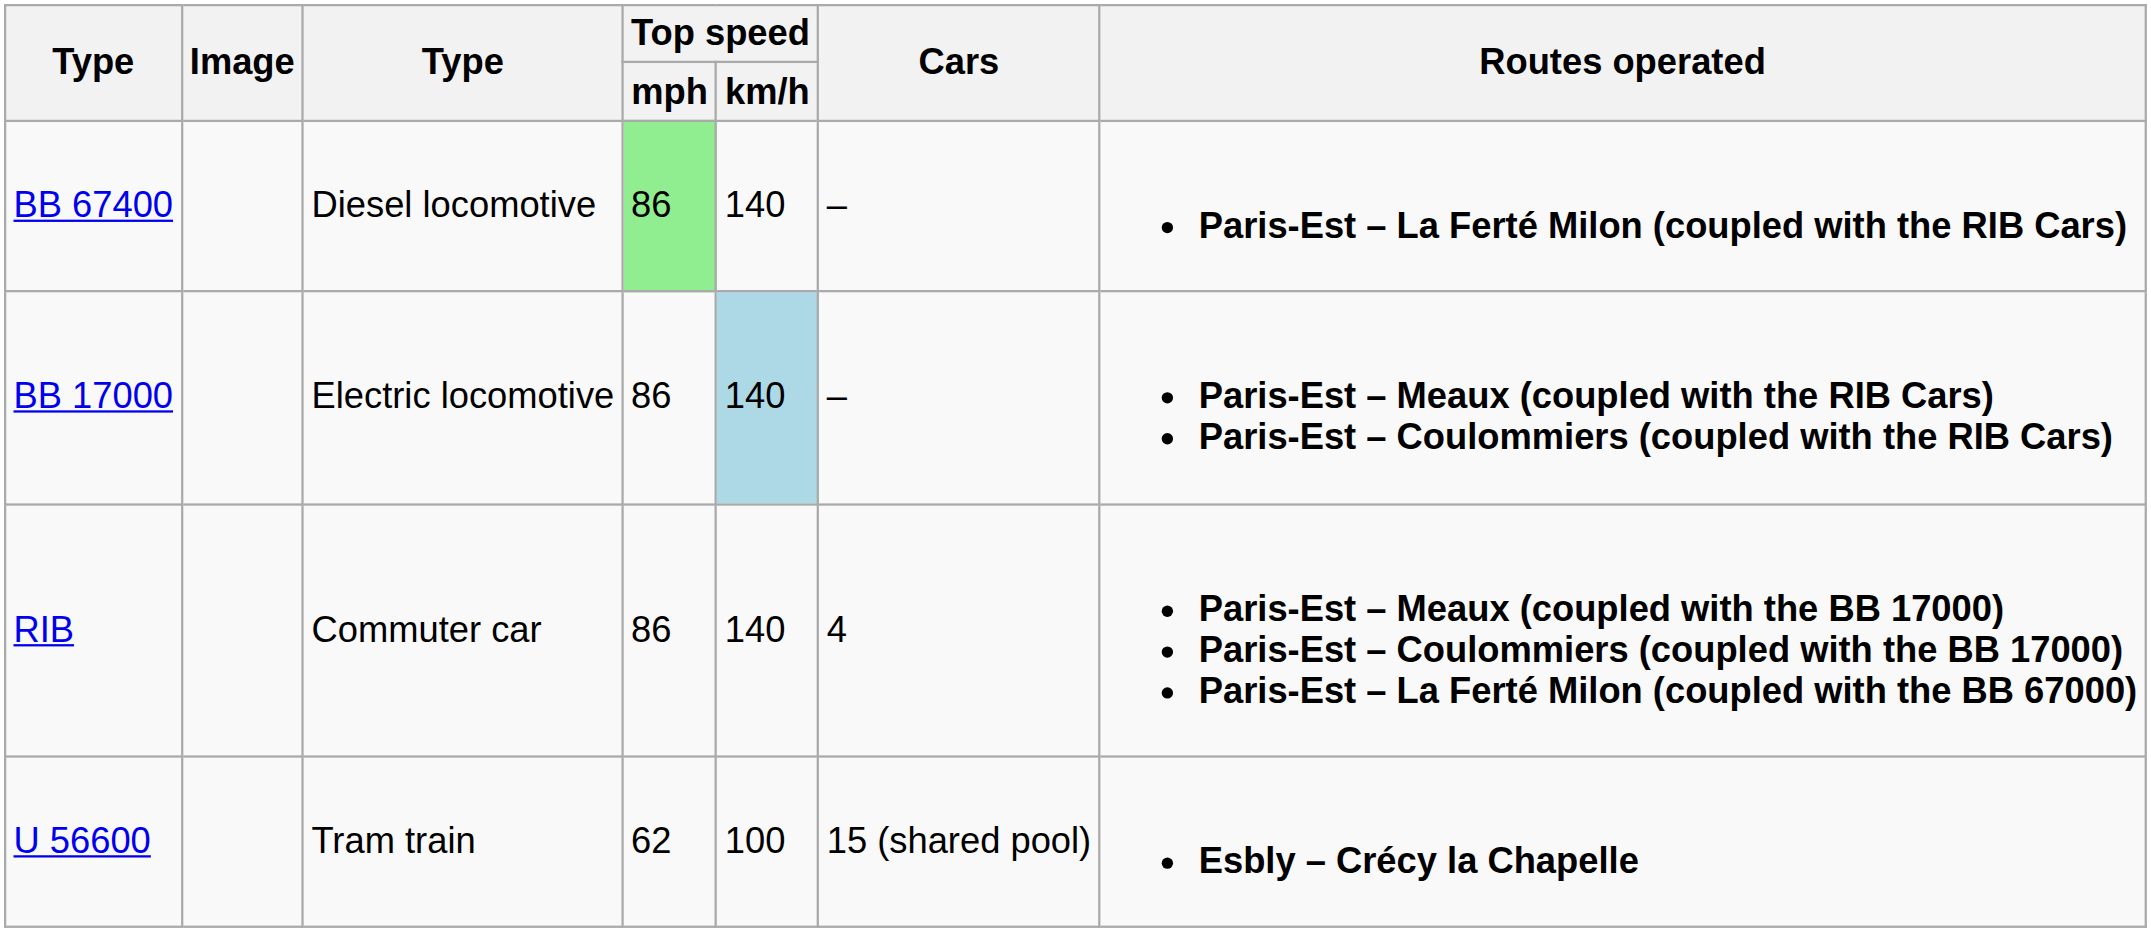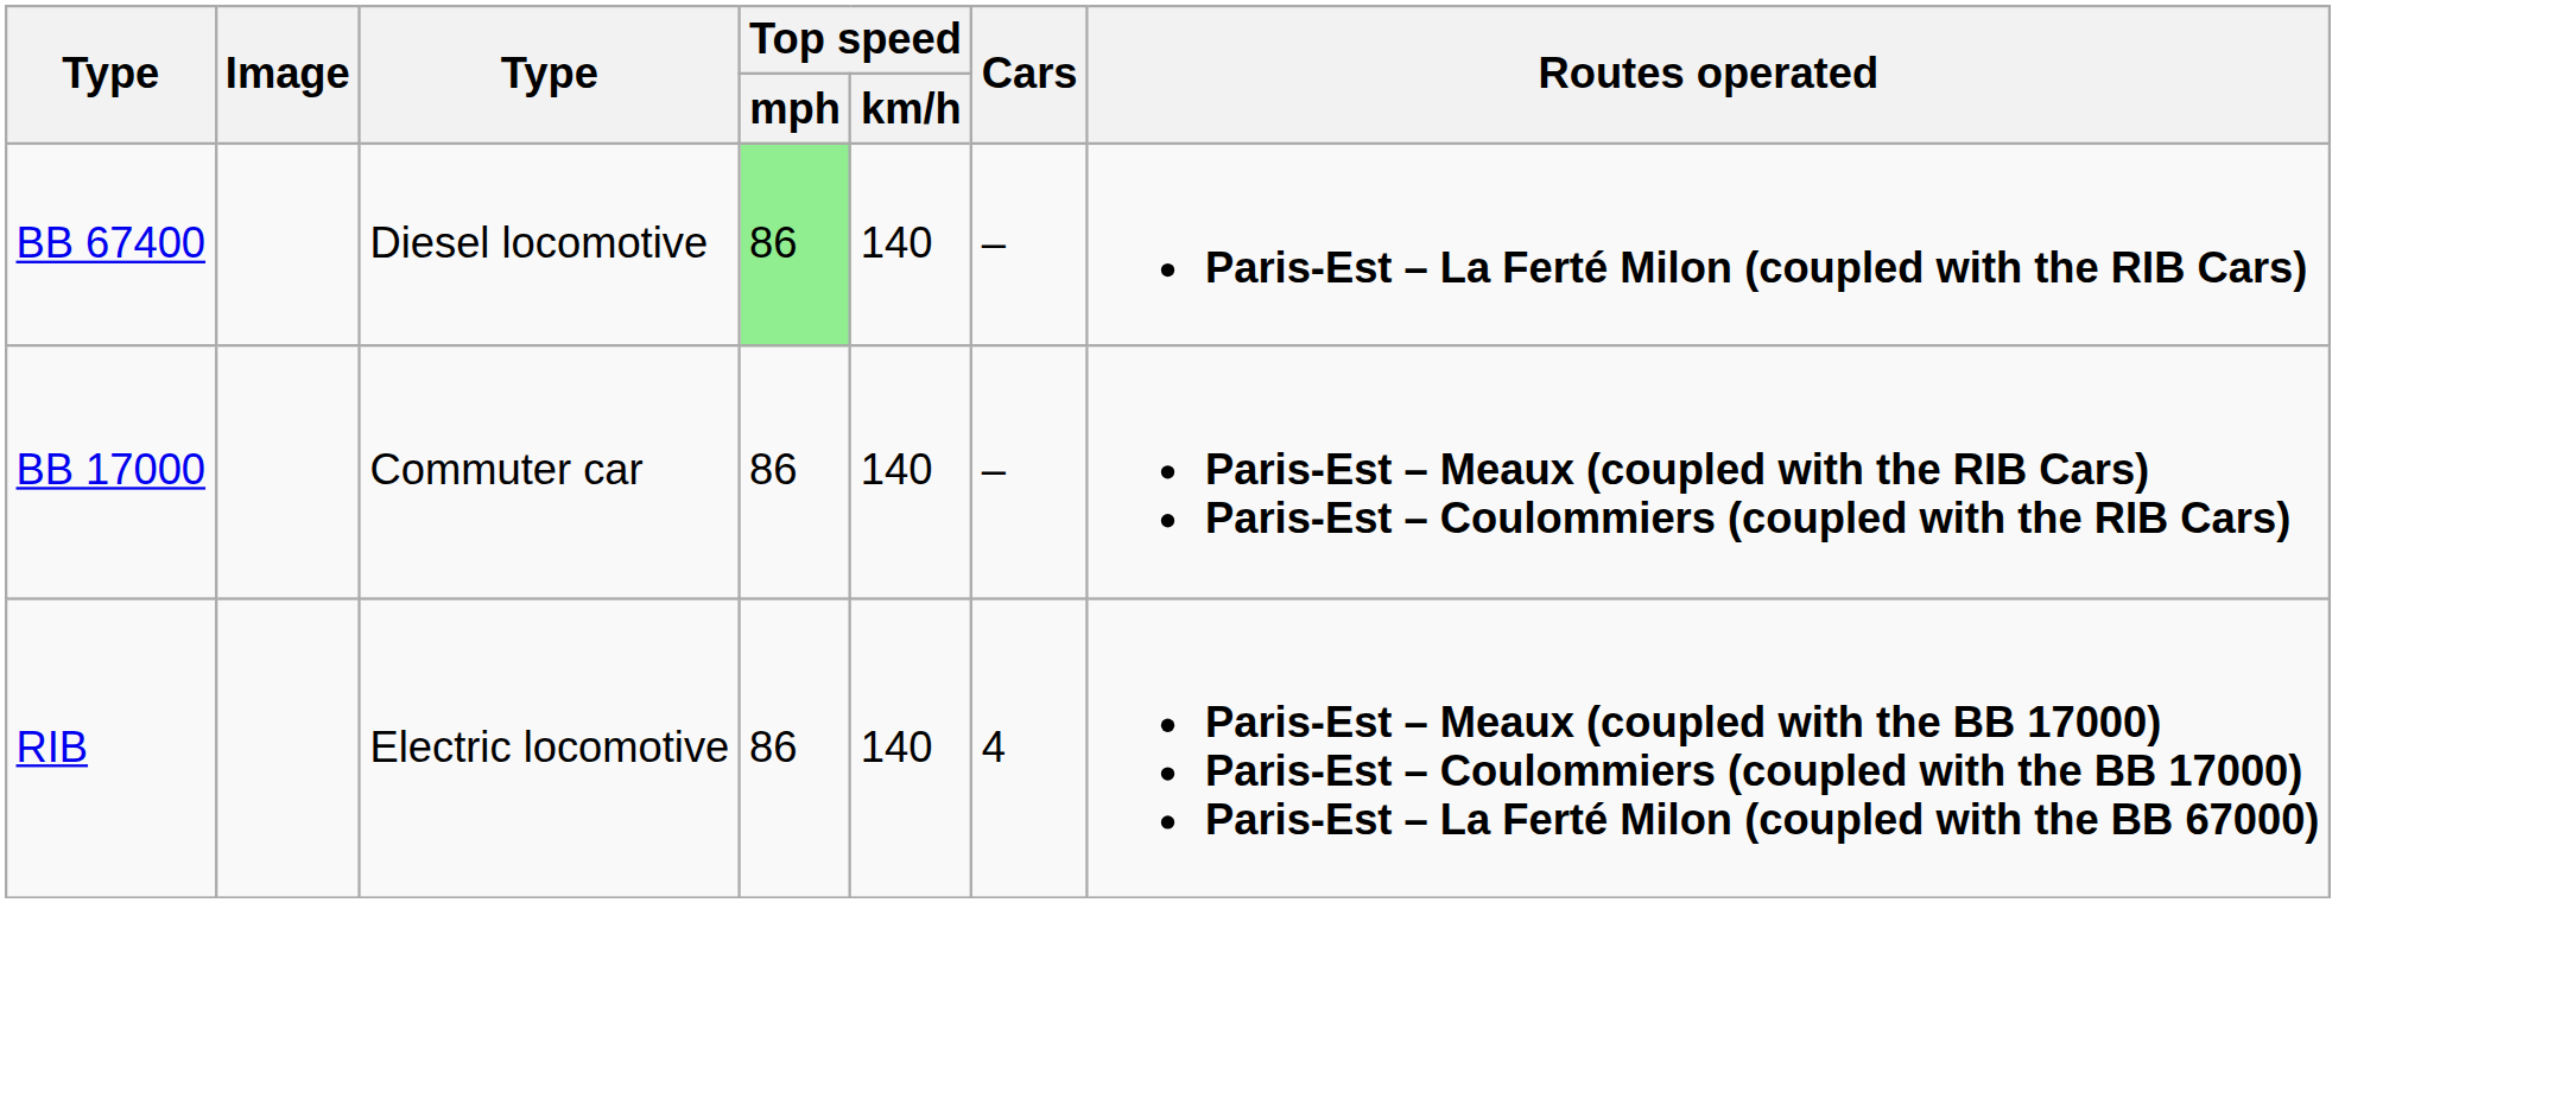BB 17000 | column 3: Electric locomotive -> Commuter car
BB 17000 | Top speed / km/h: lightblue background -> no background
RIB | column 3: Commuter car -> Electric locomotive
- row: U 56600 | Tram train | 62 | 100 | 15 (shared pool) | Esbly – Crécy la Chapelle
